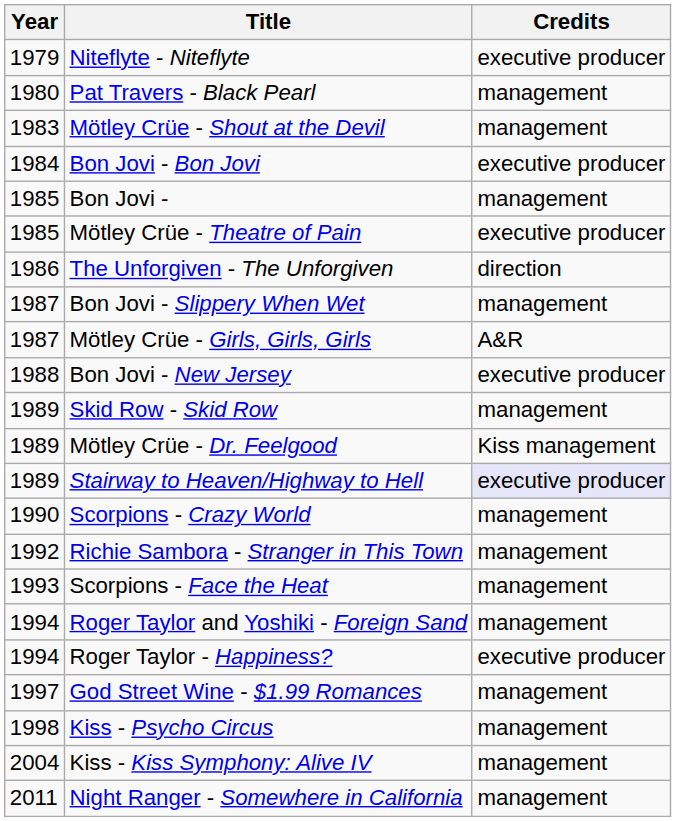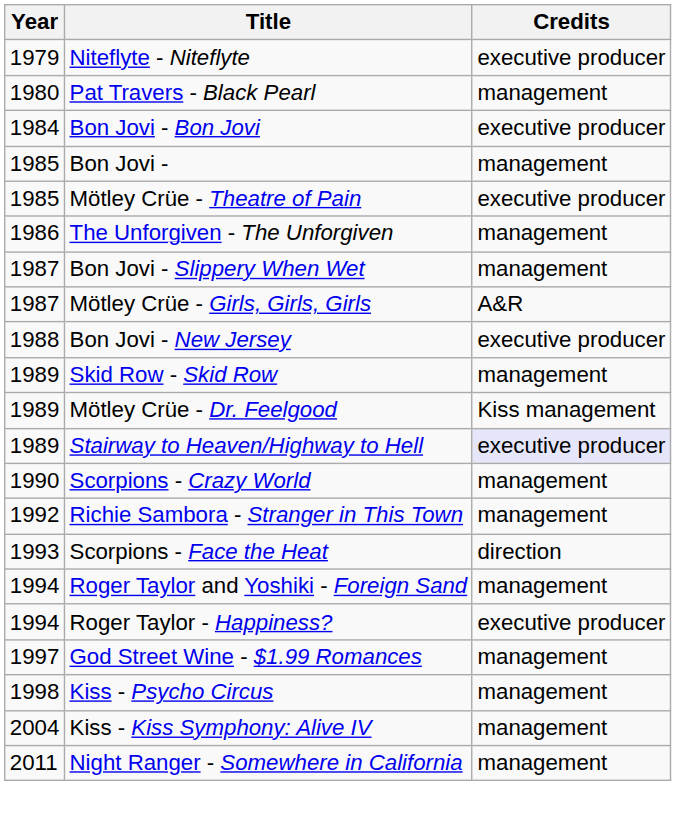- row: 1983 | Mötley Crüe - Shout at the Devil | management
The Unforgiven - The Unforgiven | Credits: direction -> management
Scorpions - Face the Heat | Credits: management -> direction
